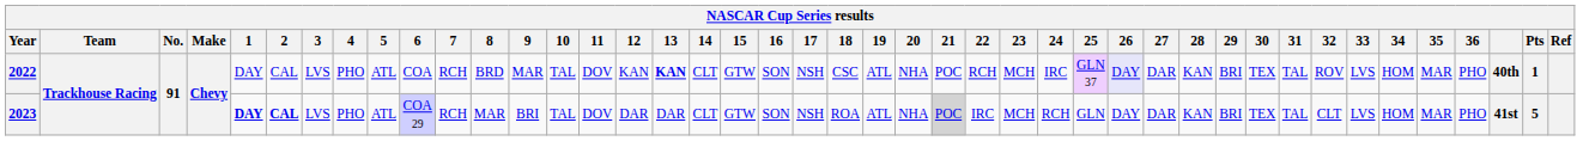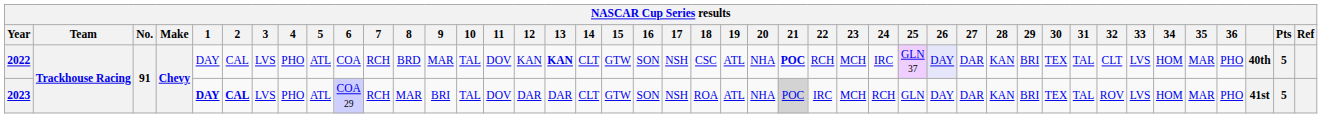2022 | 21: normal -> bold
2022 | 32: ROV -> CLT
2022 | Pts: 1 -> 5
2023 | 32: CLT -> ROV
